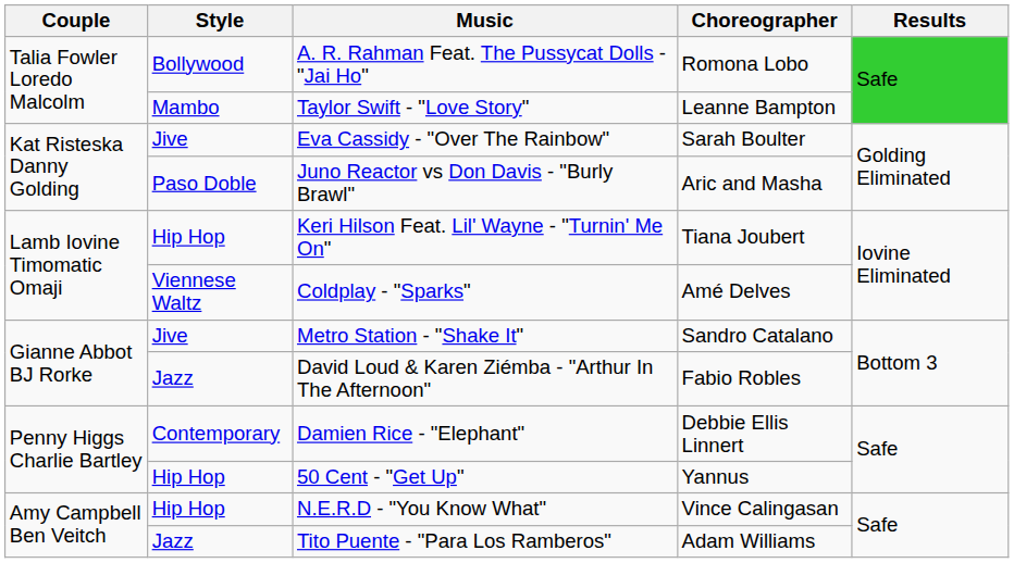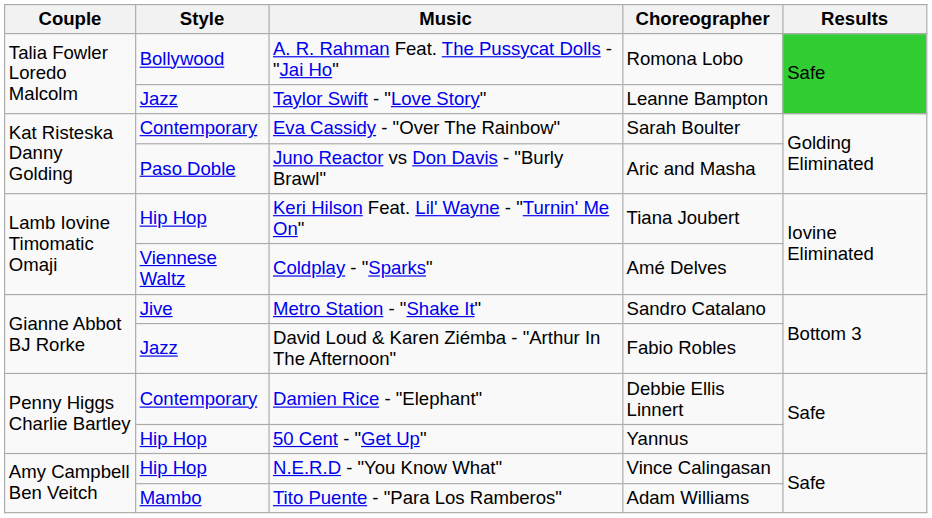Taylor Swift - "Love Story" | Style: Mambo -> Jazz
Eva Cassidy - "Over The Rainbow" | Style: Jive -> Contemporary
Tito Puente - "Para Los Ramberos" | Style: Jazz -> Mambo
